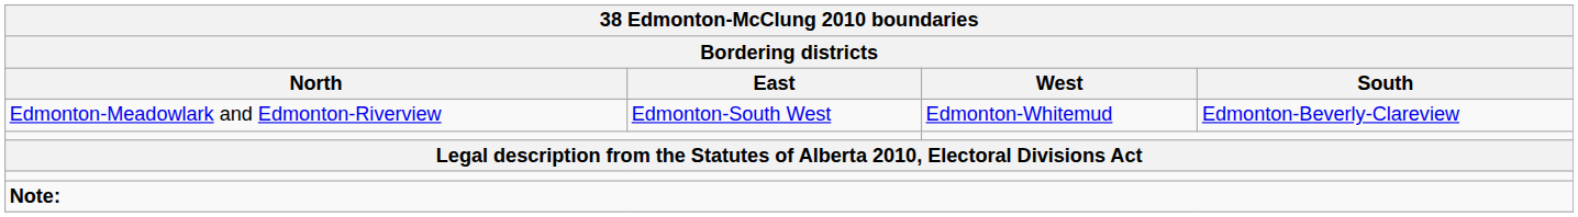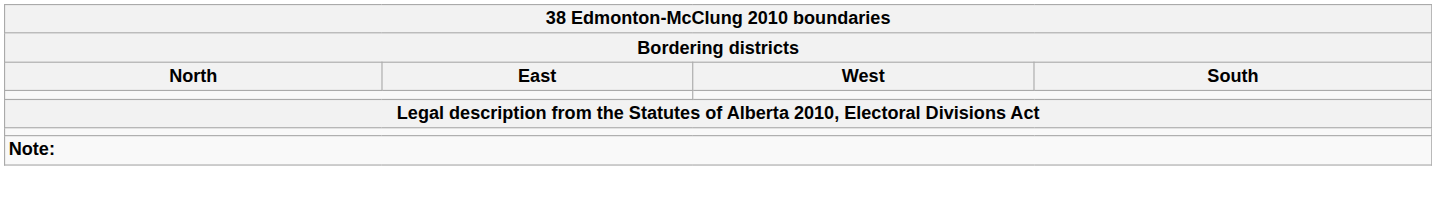- row: Edmonton-Meadowlark and Edmonton-Riverview | Edmonton-South West | Edmonton-Whitemud | Edmonton-Beverly-Clareview
